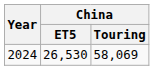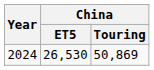2024 | China / Touring: 58,069 -> 50,869
